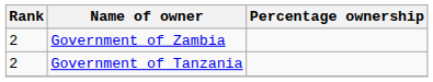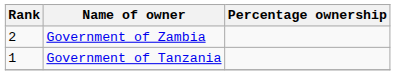Government of Tanzania | Rank: 2 -> 1
